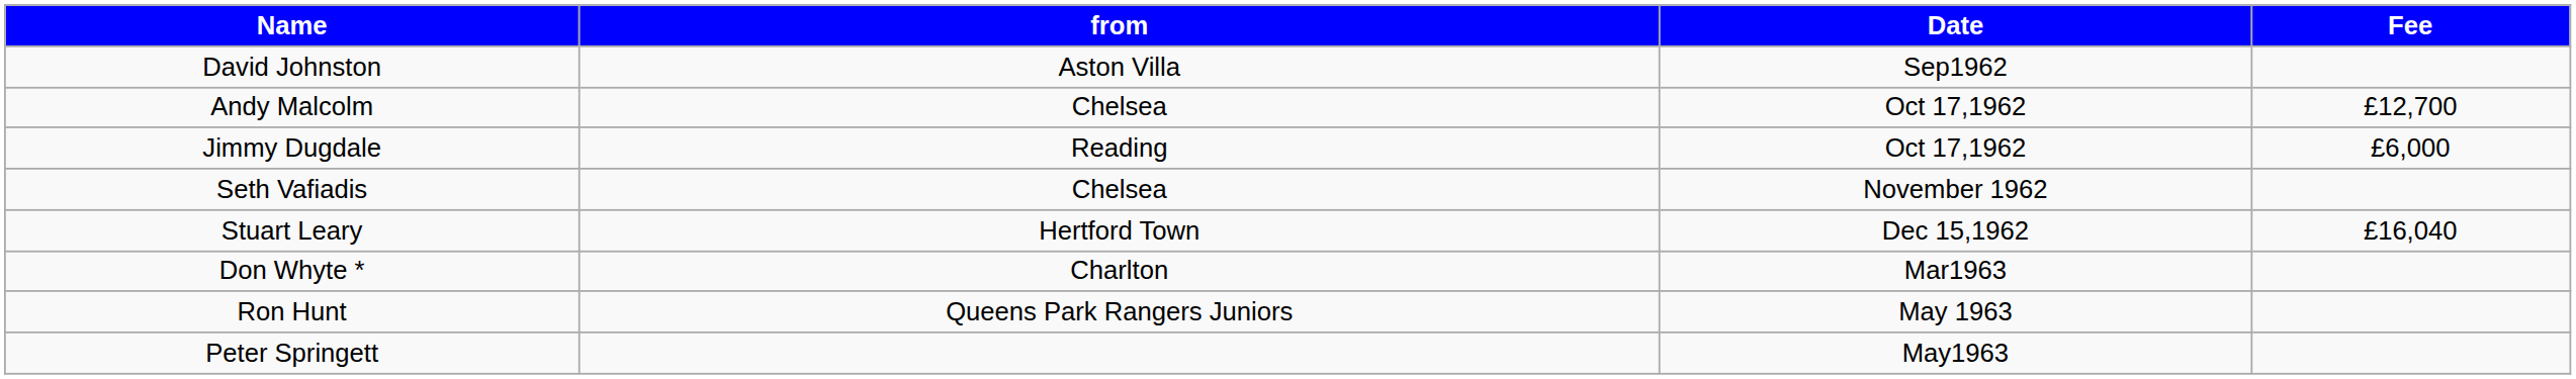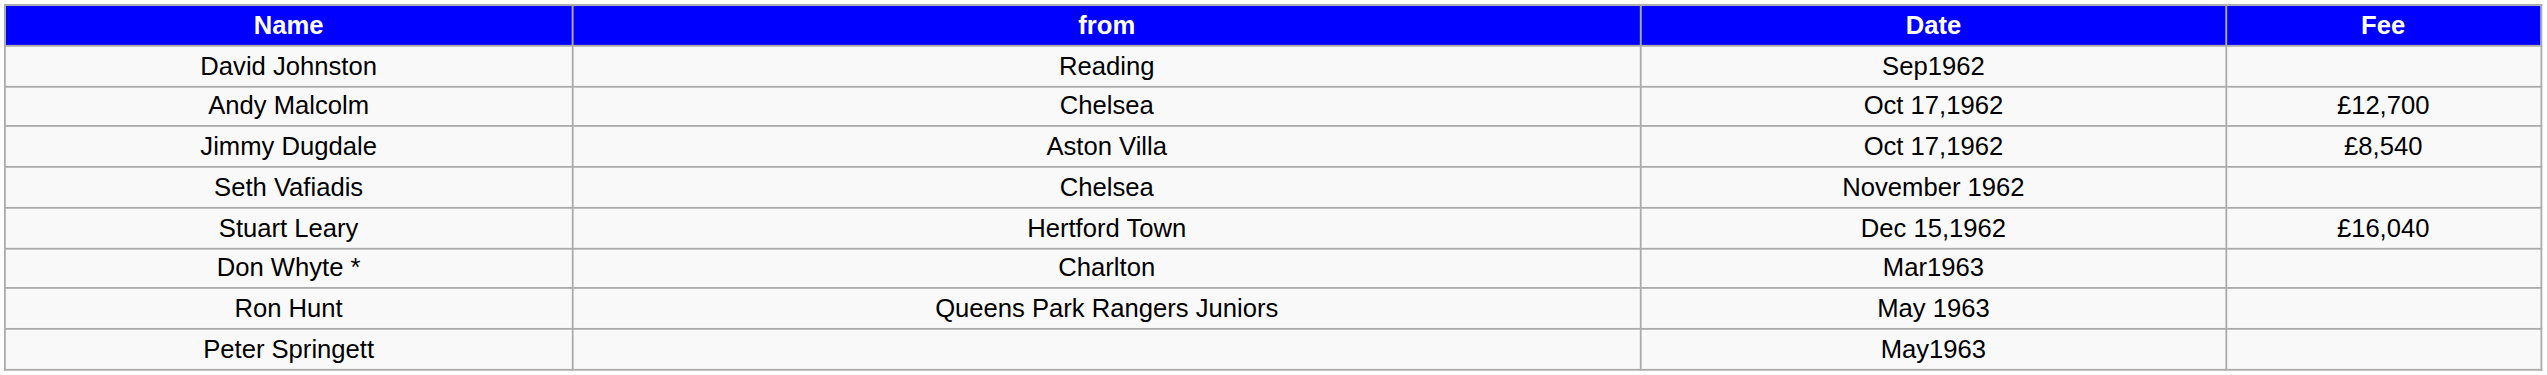David Johnston | from: Aston Villa -> Reading
Jimmy Dugdale | from: Reading -> Aston Villa
Jimmy Dugdale | Fee: £6,000 -> £8,540
